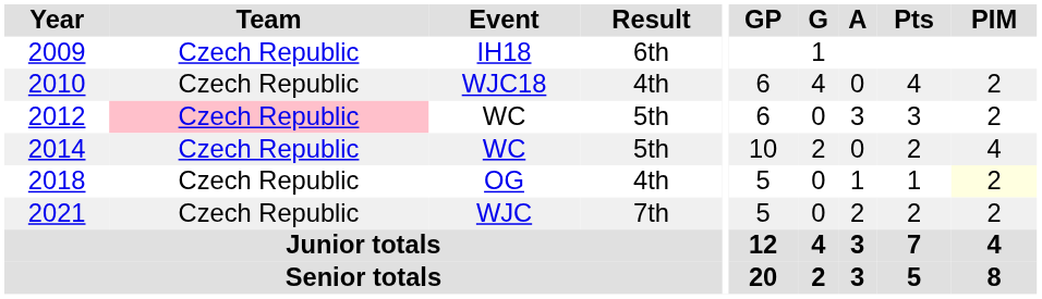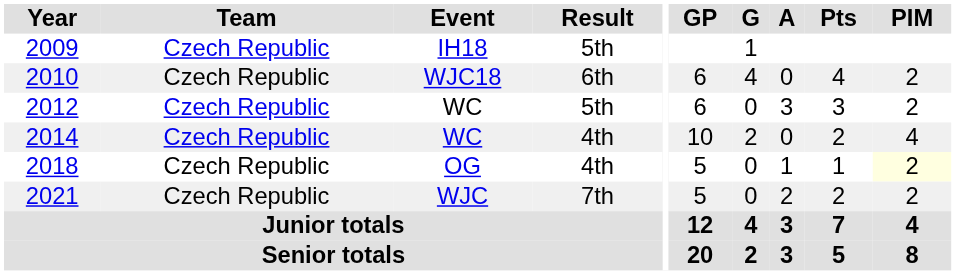2009 | Result: 6th -> 5th
2010 | Result: 4th -> 6th
2012 | Team: pink background -> no background
2014 | Result: 5th -> 4th
